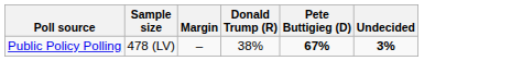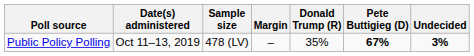+ column: Date(s) administered | Oct 11–13, 2019
Public Policy Polling | Donald Trump (R): 38% -> 35%
